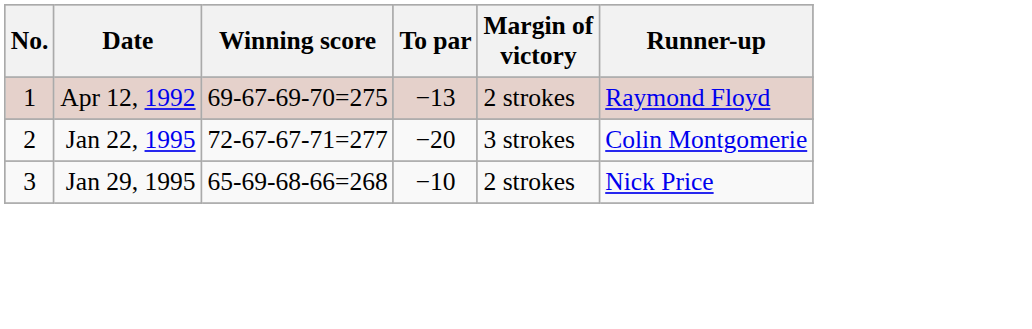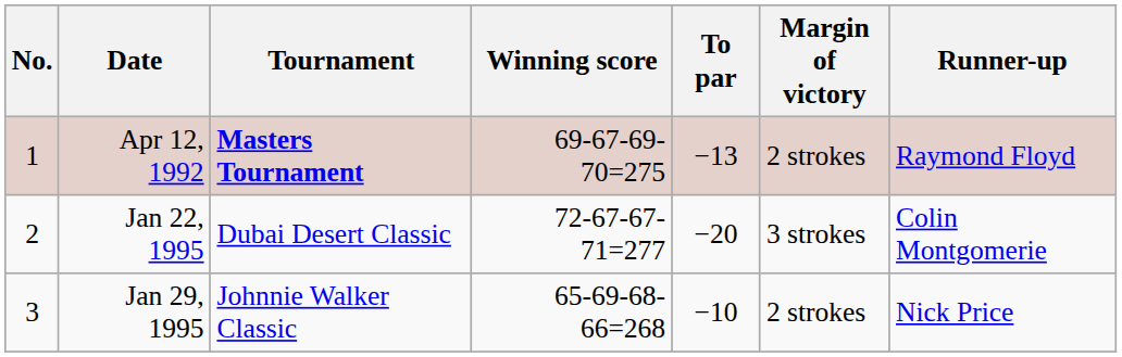+ column: Tournament | Masters Tournament | Dubai Desert Classic | Johnnie Walker Classic
